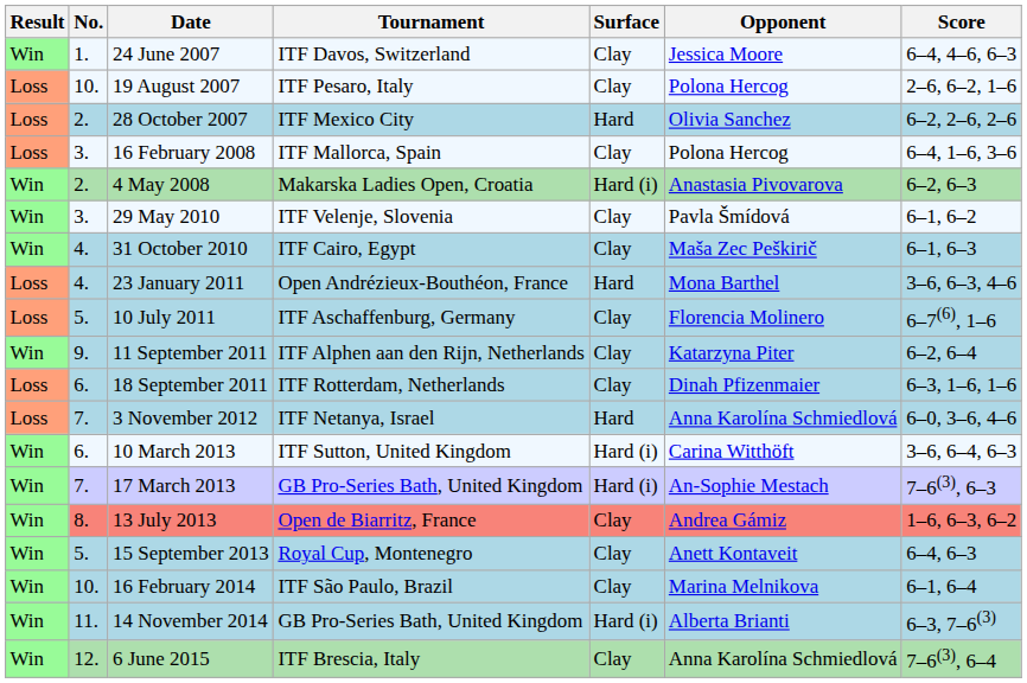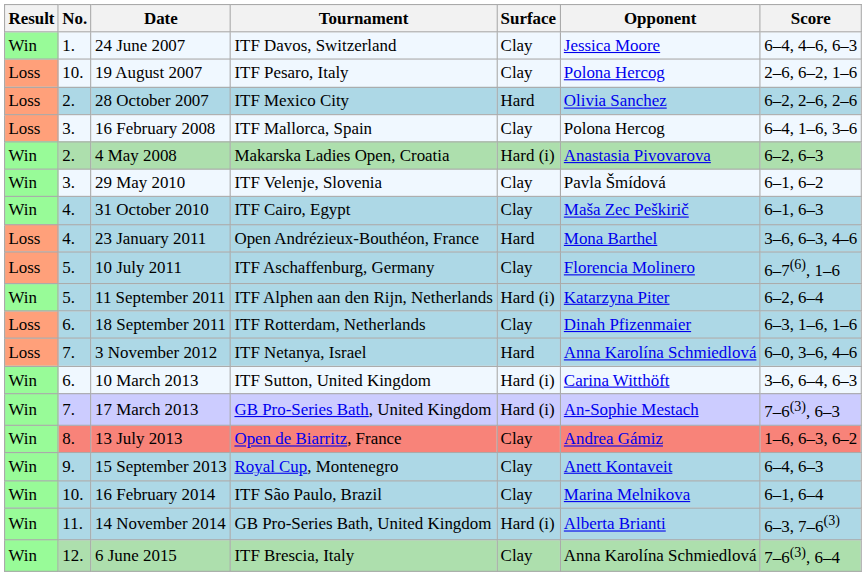11 September 2011 | No.: 9. -> 5.
11 September 2011 | Surface: Clay -> Hard (i)
15 September 2013 | No.: 5. -> 9.
